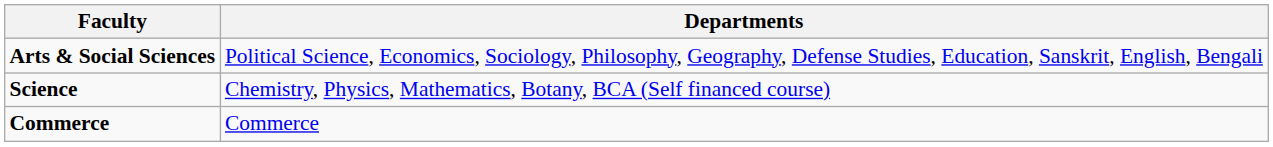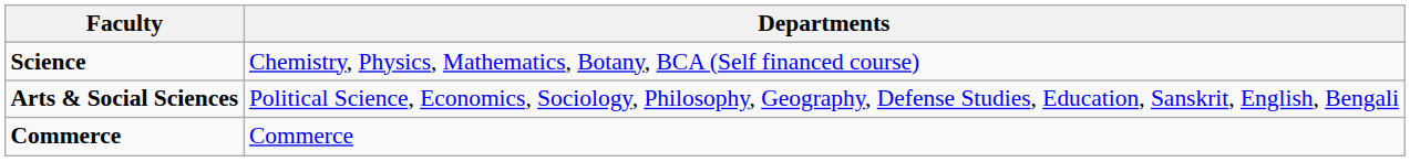rows swapped: Science <-> Arts & Social Sciences
